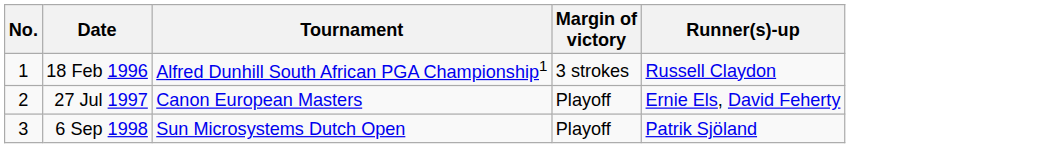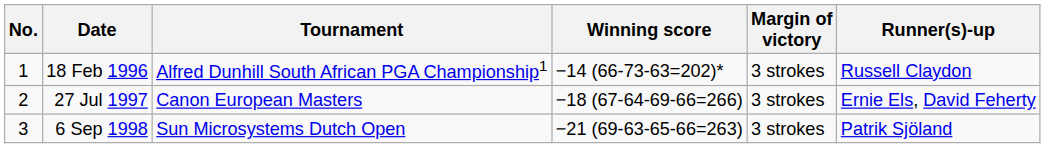+ column: Winning score | −14 (66-73-63=202)* | −18 (67-64-69-66=266) | −21 (69-63-65-66=263)
27 Jul 1997 | Margin of victory: Playoff -> 3 strokes
6 Sep 1998 | Margin of victory: Playoff -> 3 strokes
